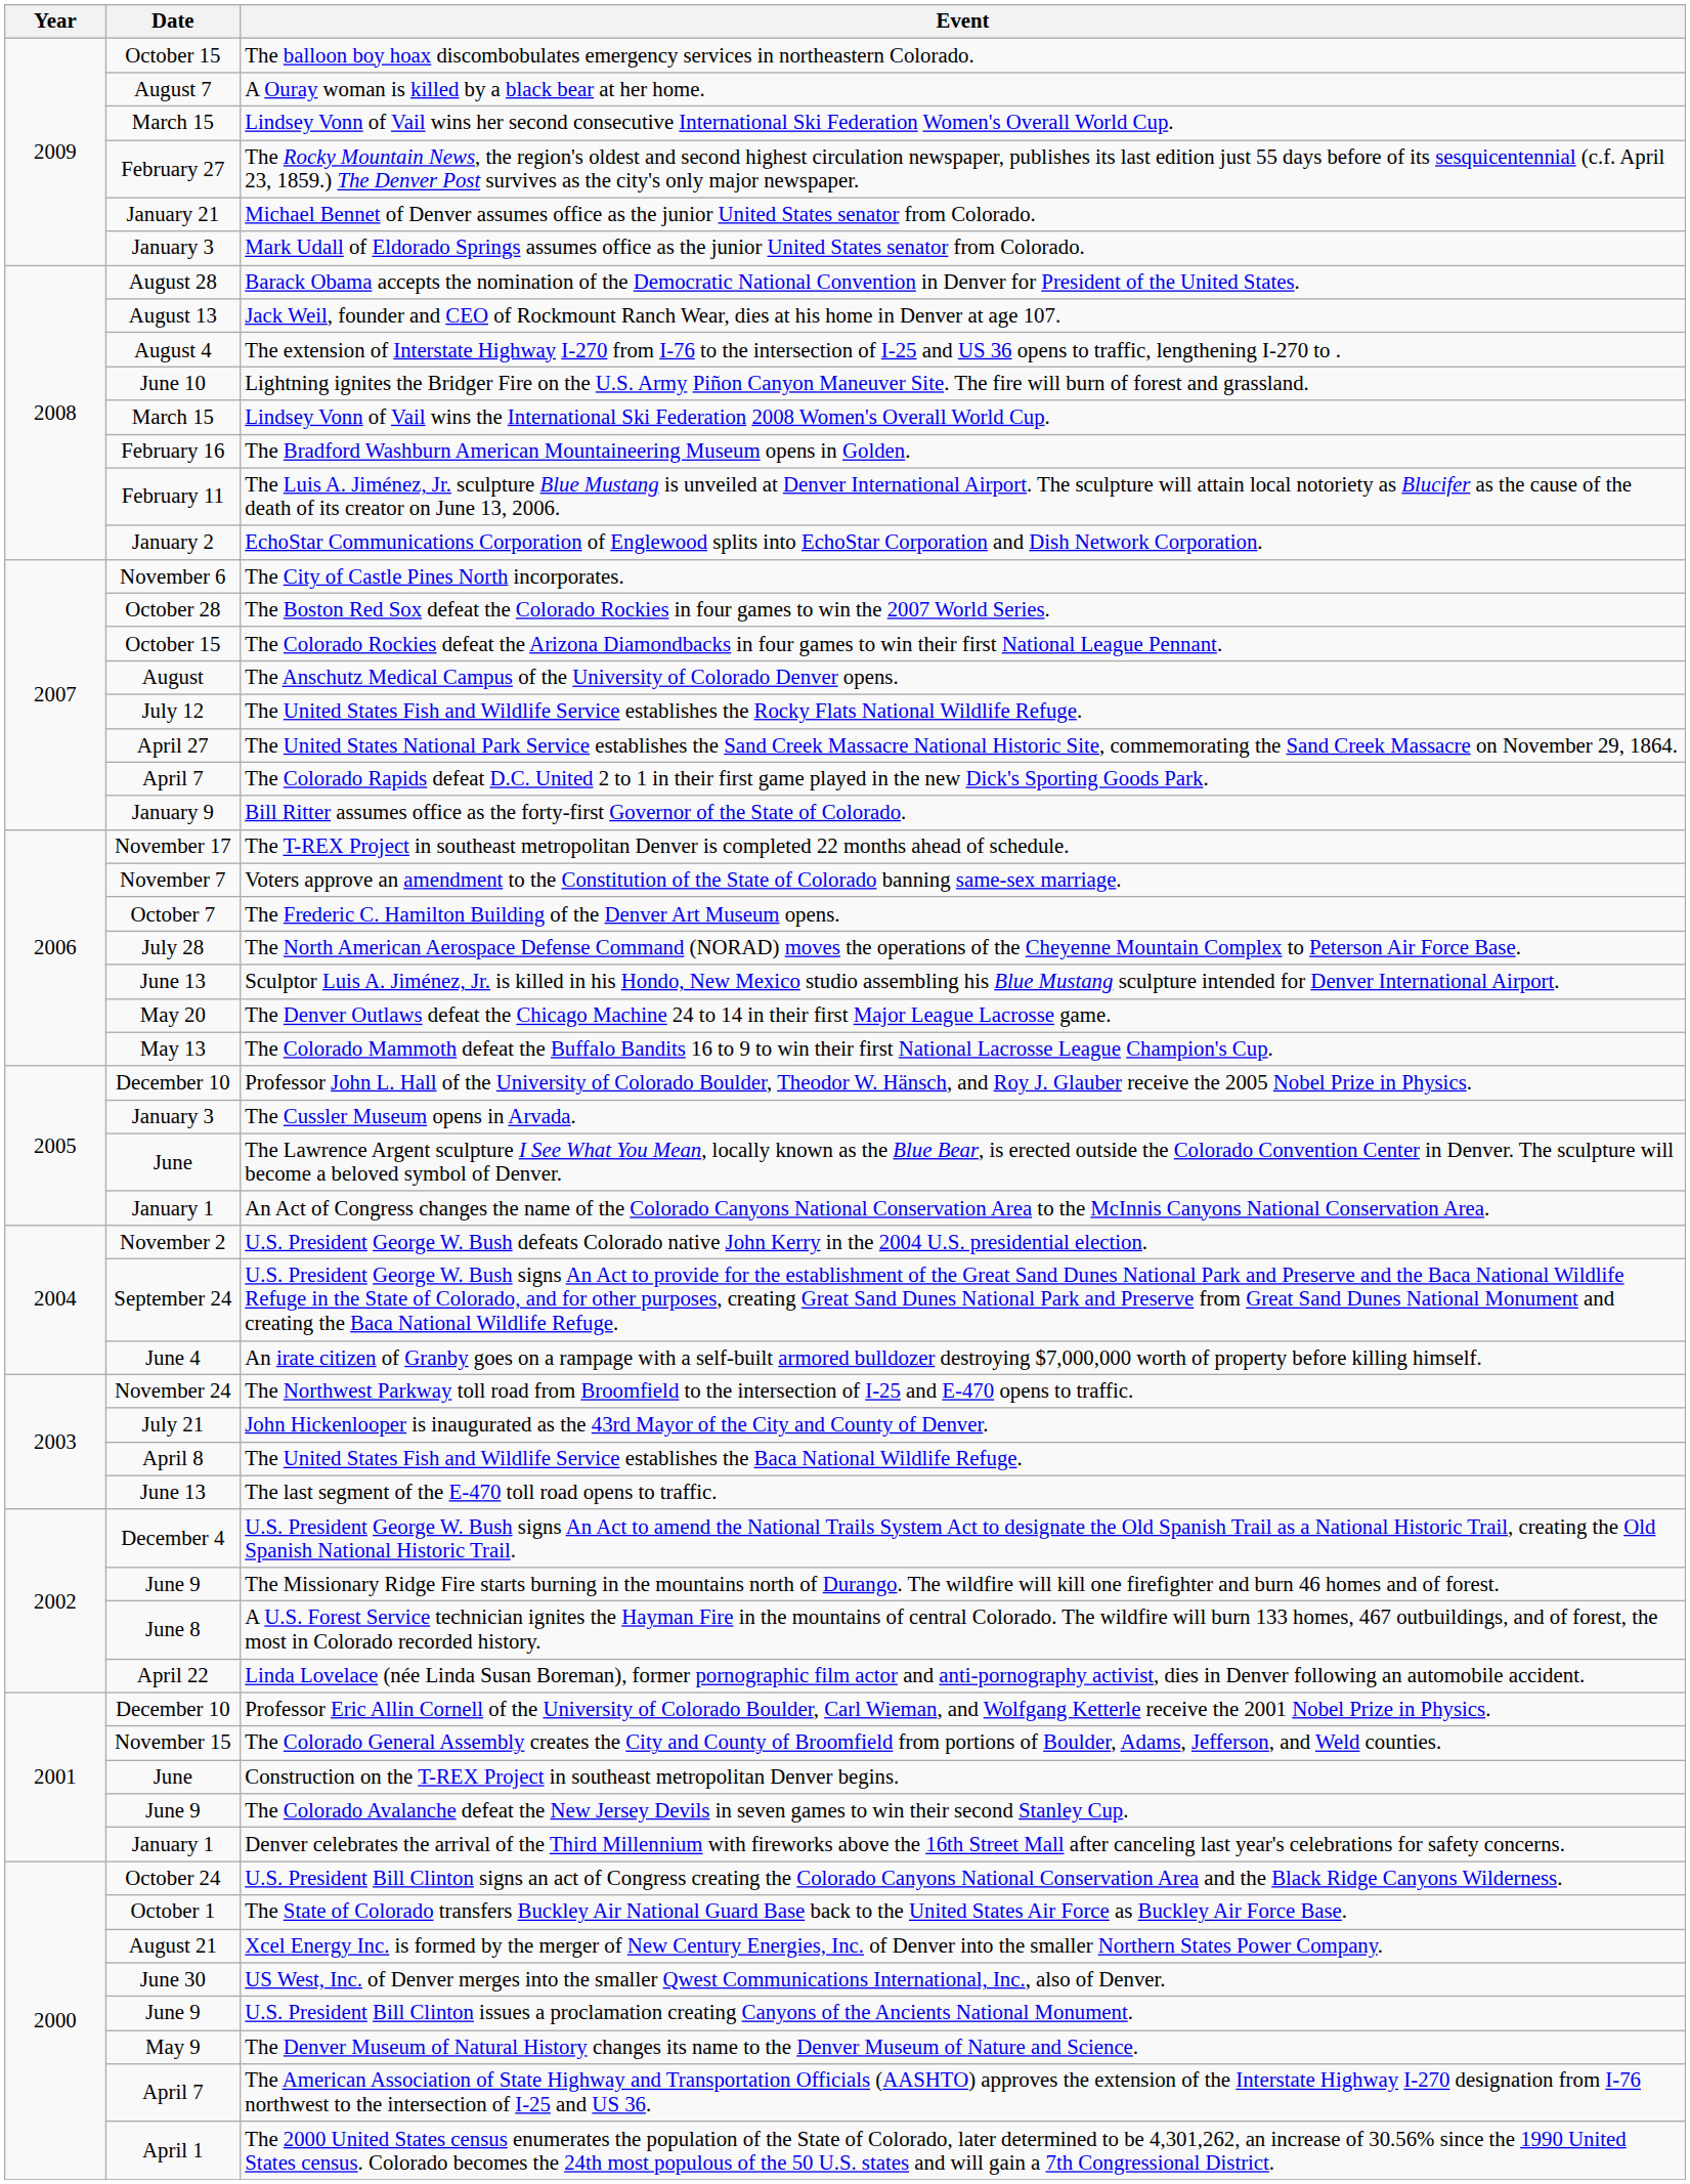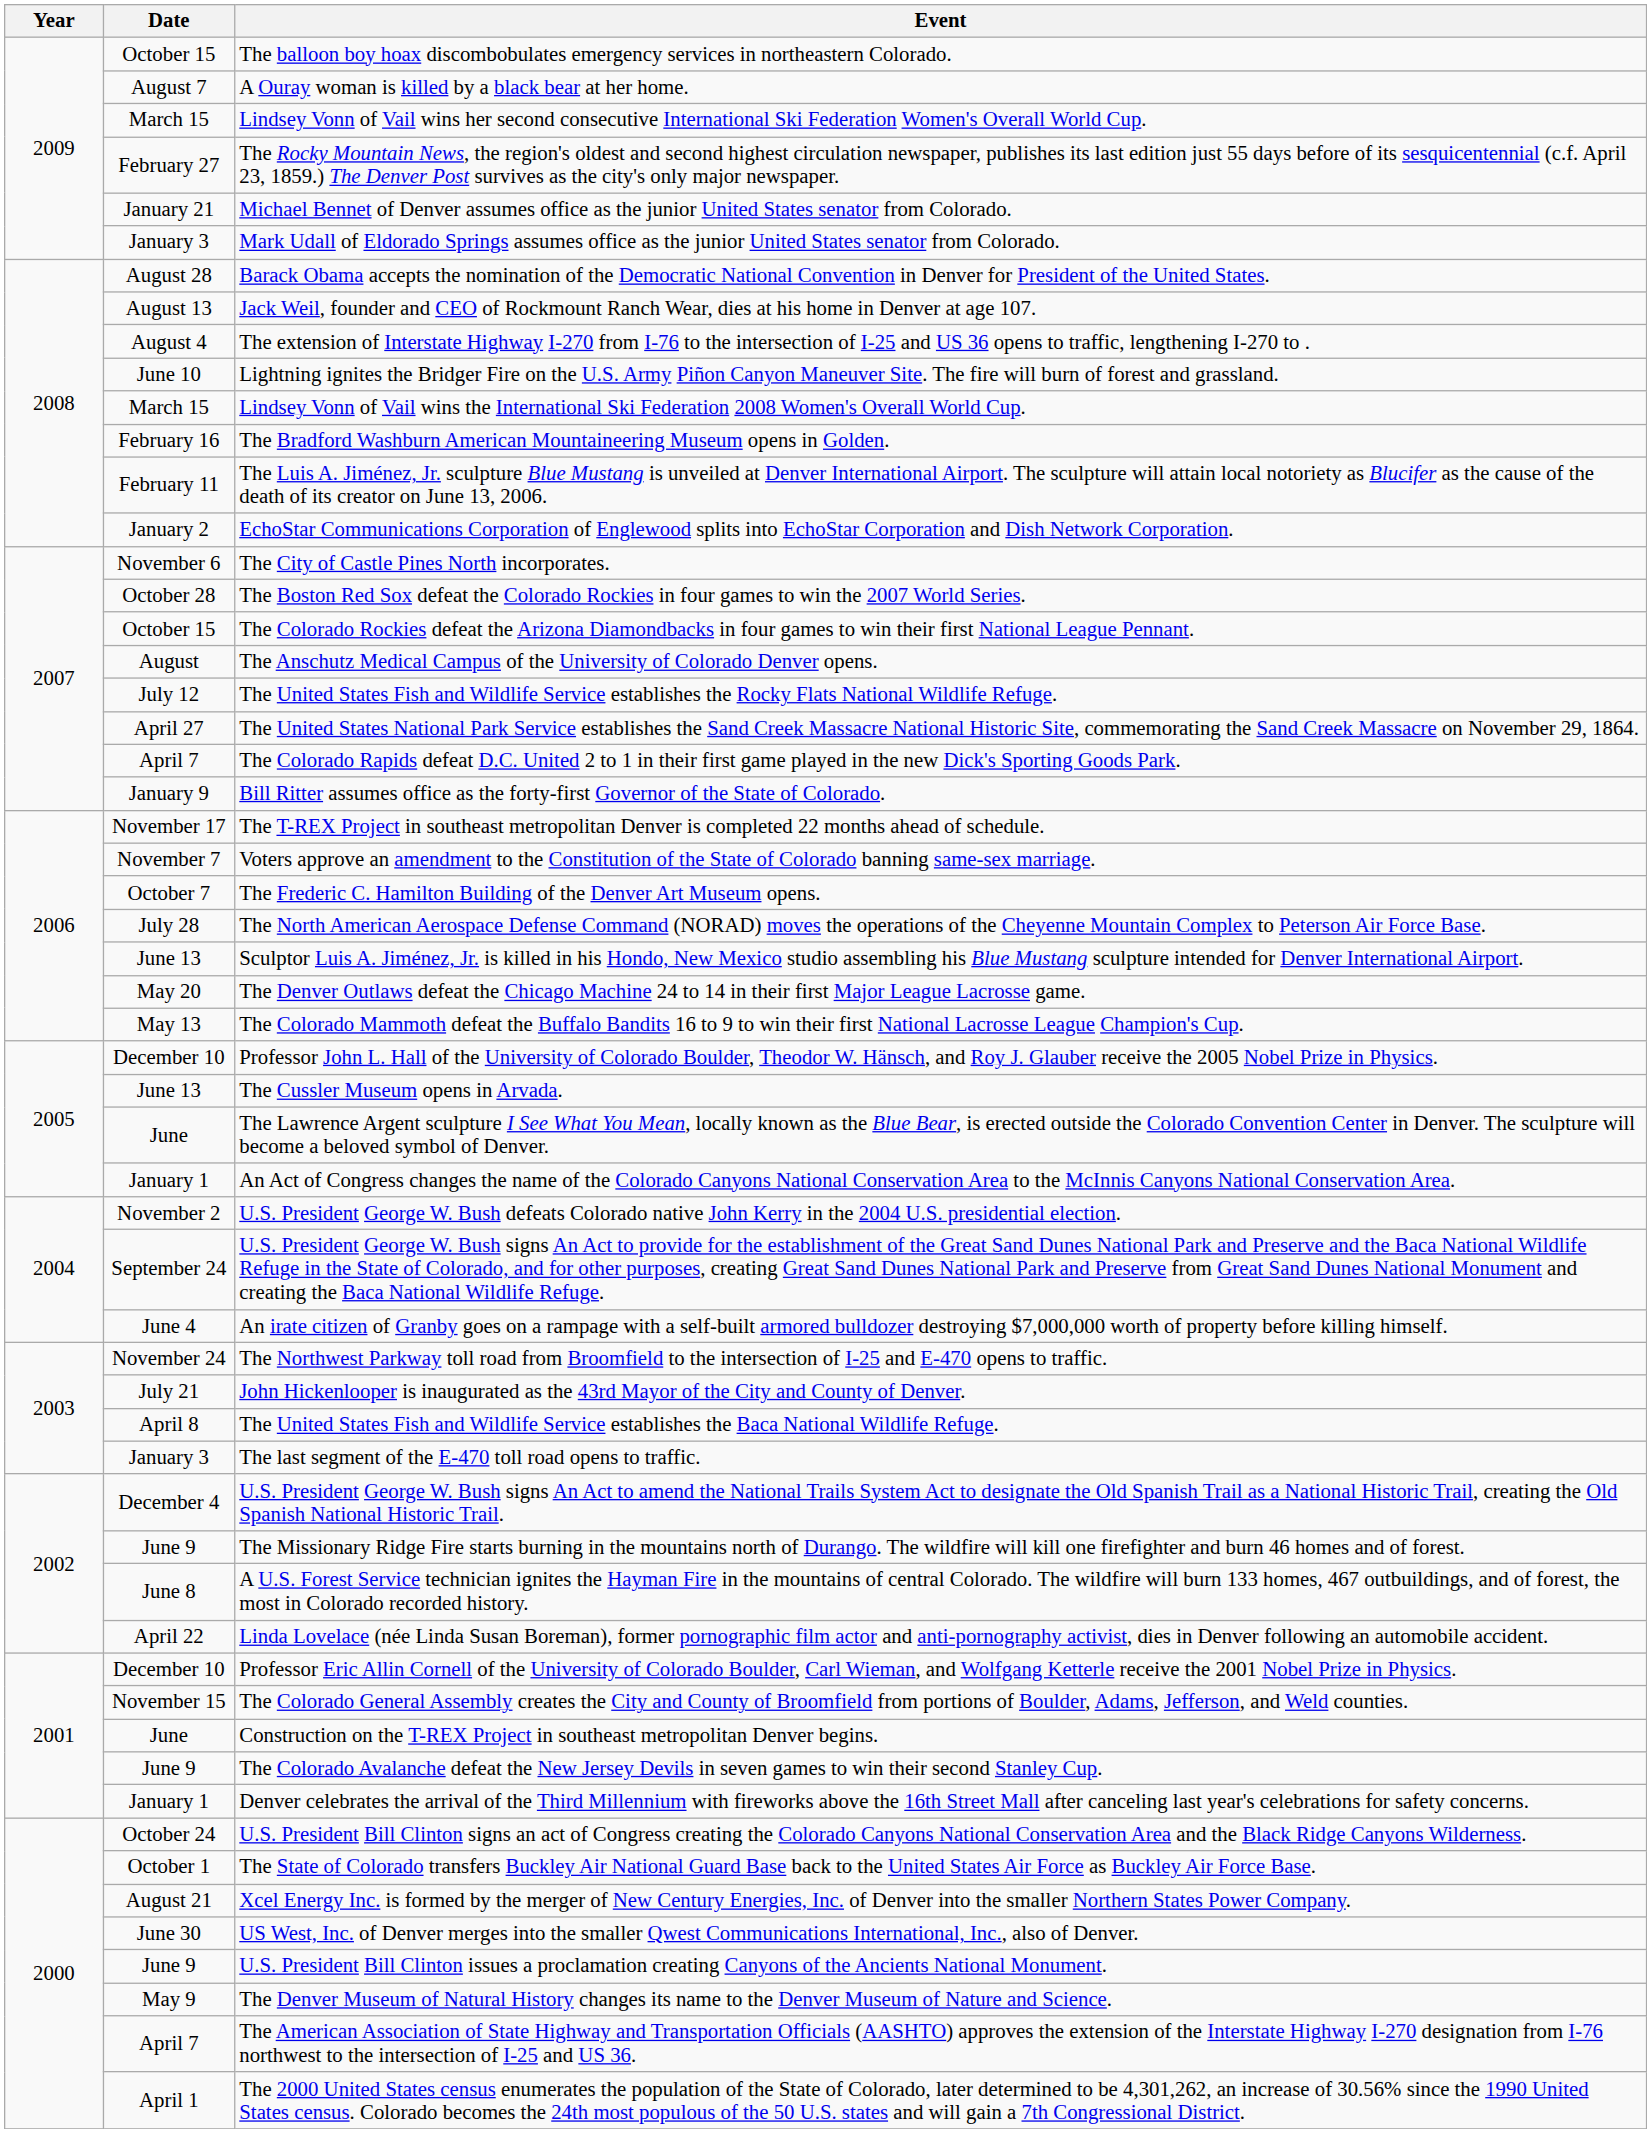The Cussler Museum opens in Arvada. | Date: January 3 -> June 13
The last segment of the E-470 toll road opens to traffic. | Date: June 13 -> January 3
